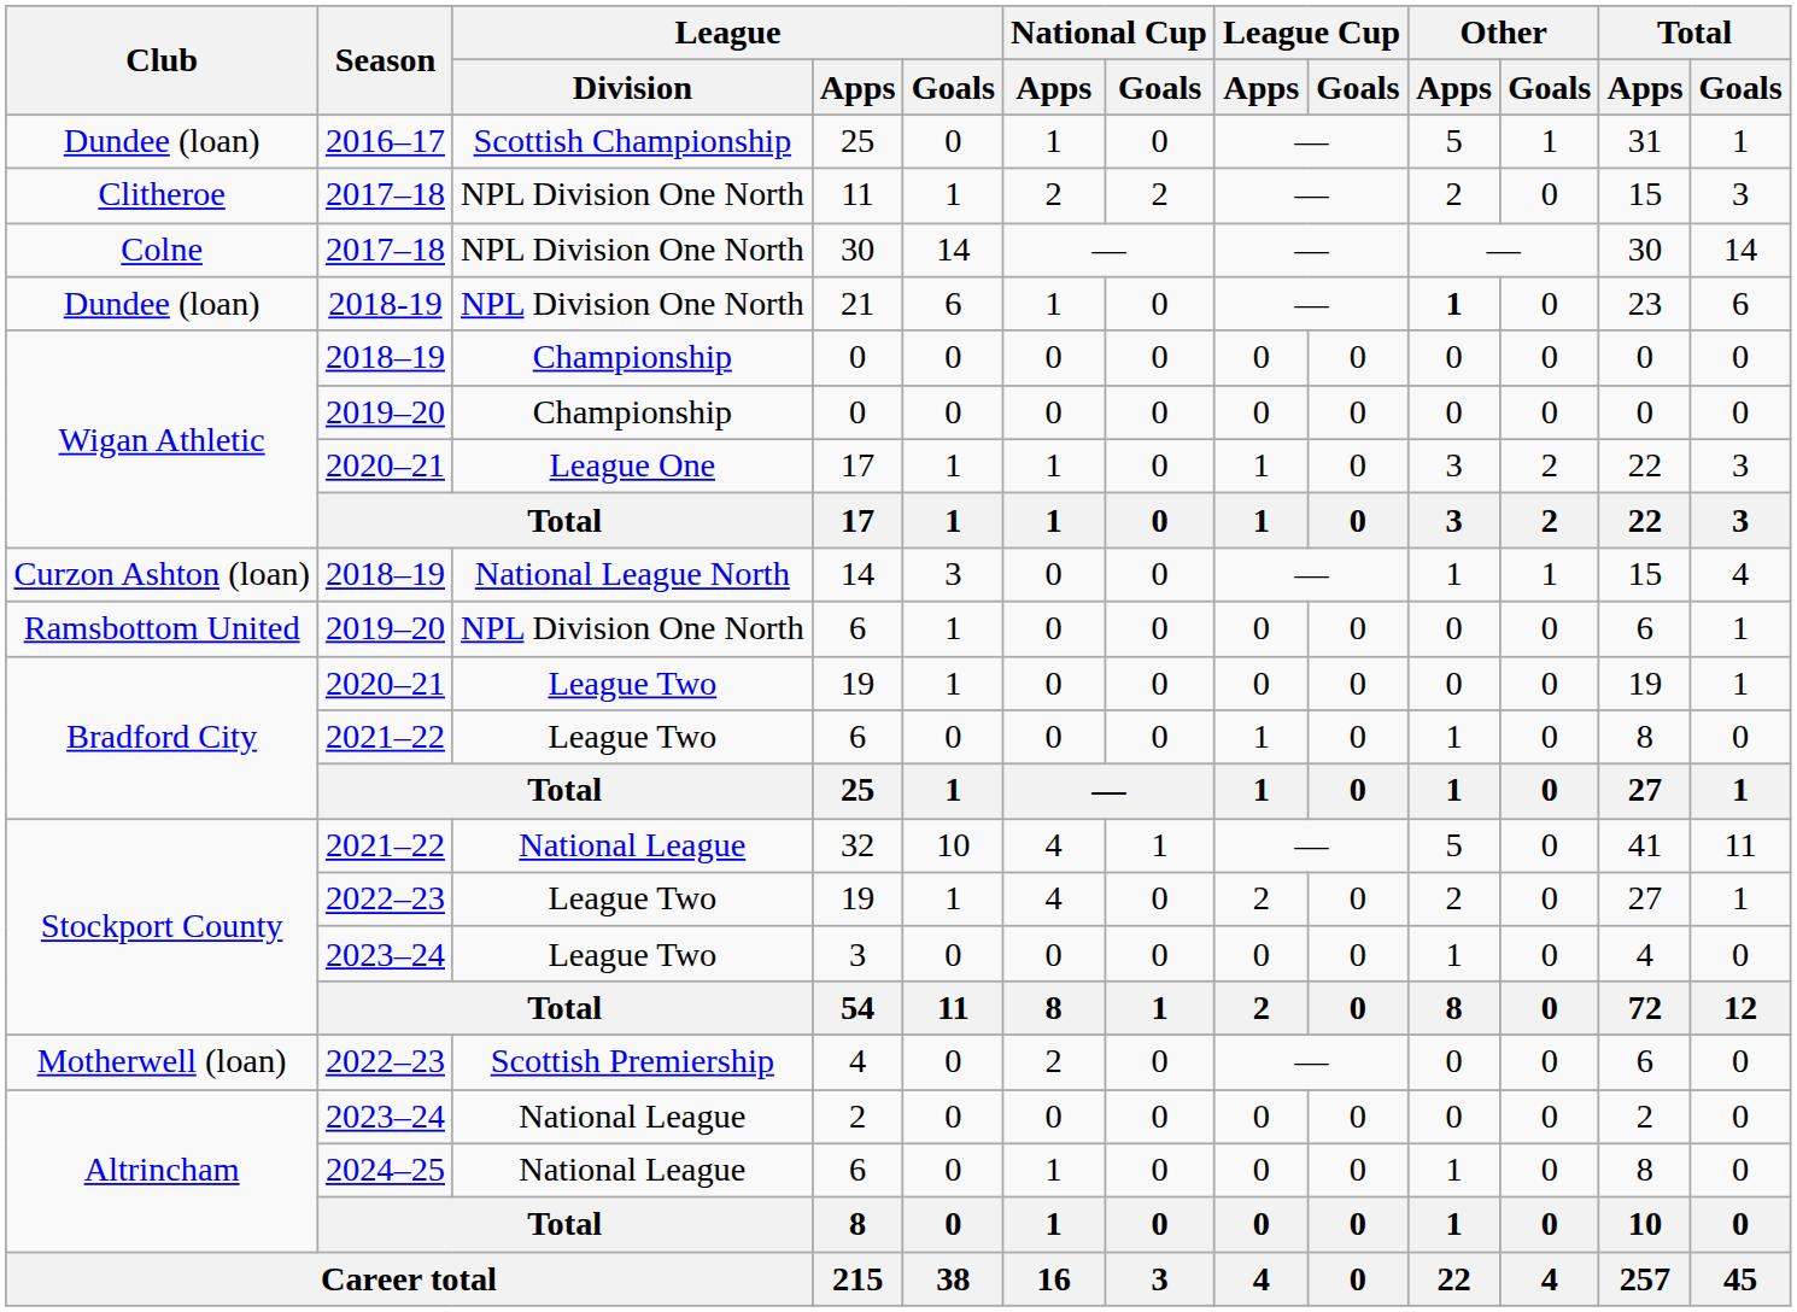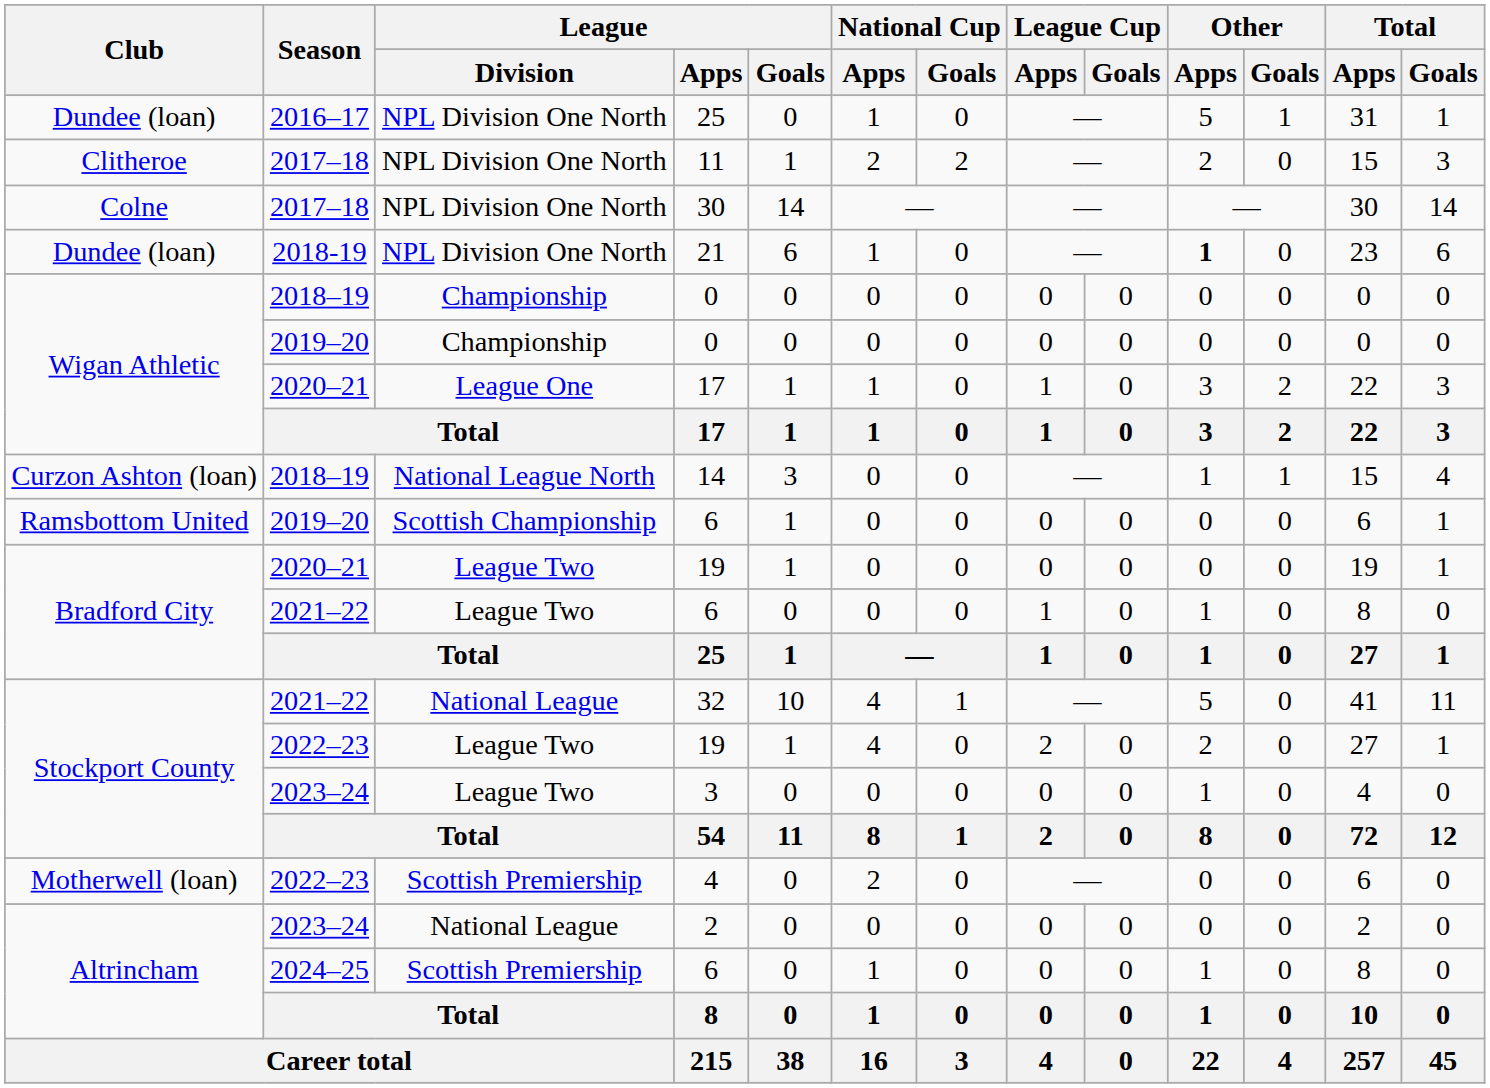2016–17 / 25 | League / Division: Scottish Championship -> NPL Division One North
2019–20 / 6 | League / Division: NPL Division One North -> Scottish Championship
2024–25 / 6 | League / Division: National League -> Scottish Premiership
